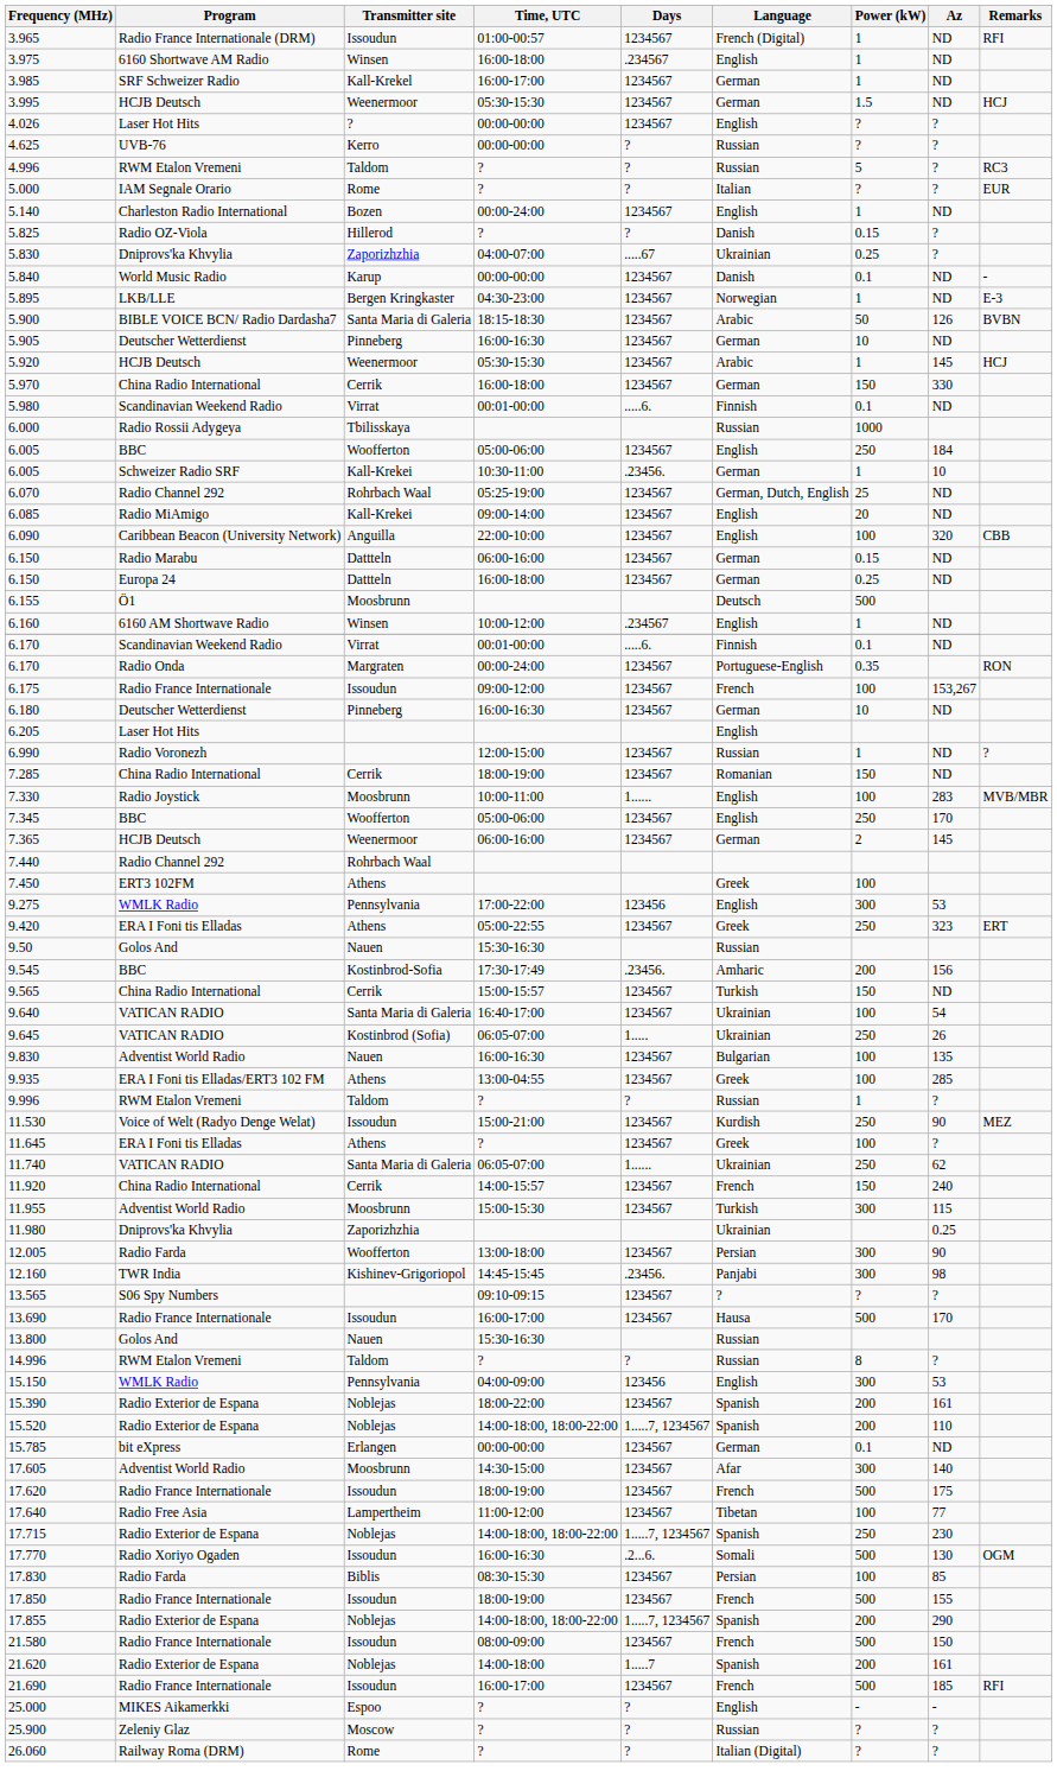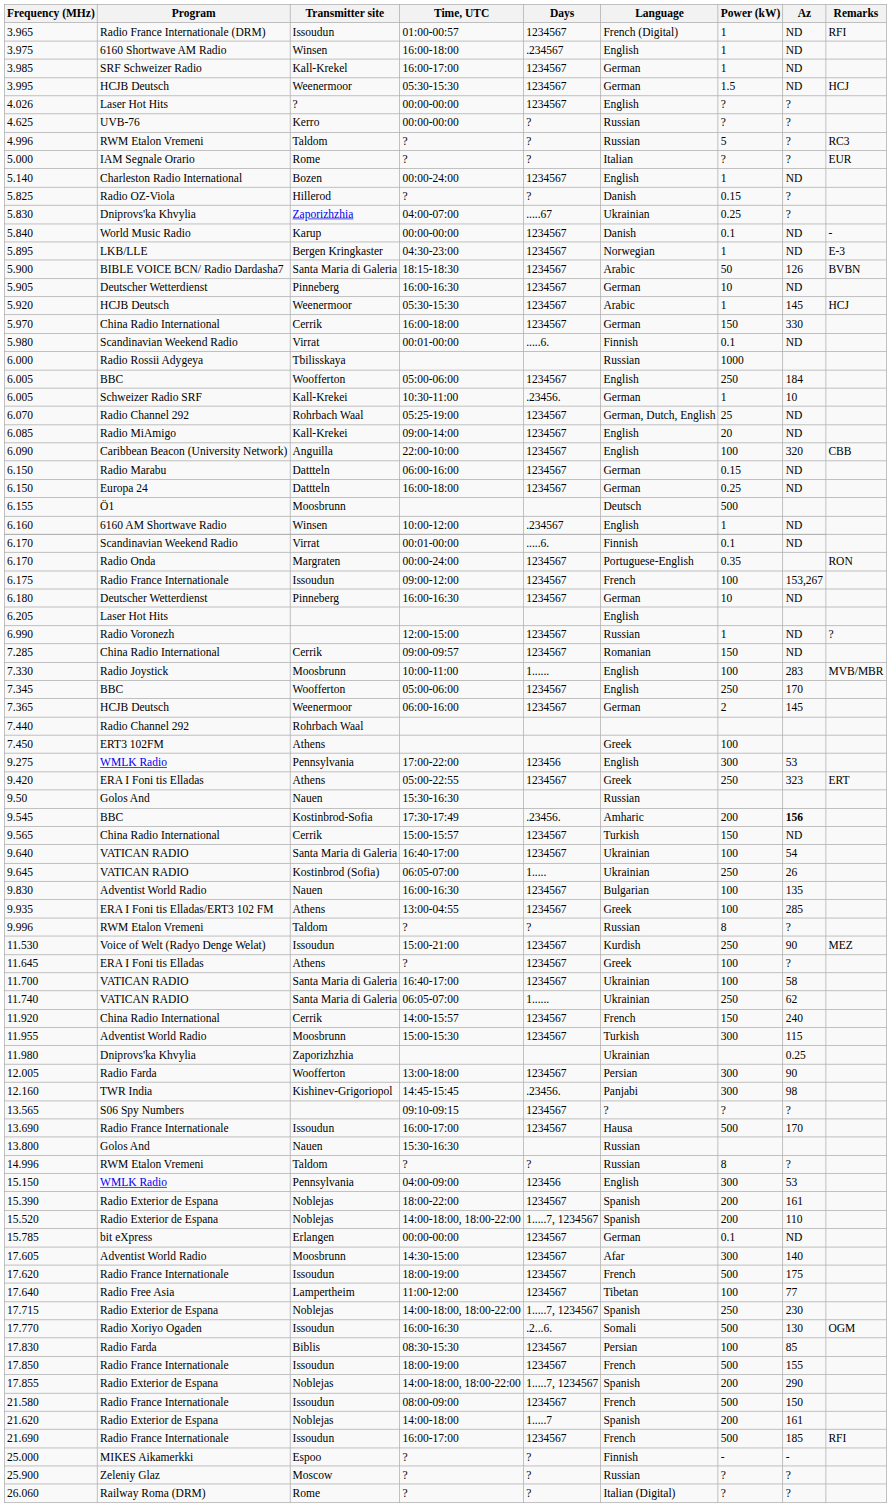7.285 | Time, UTC: 18:00-19:00 -> 09:00-09:57
9.545 | Az: normal -> bold
9.996 | Power (kW): 1 -> 8
+ row: 11.700 | VATICAN RADIO | Santa Maria di Galeria | 16:40-17:00 | 1234567 | Ukrainian | 100 | 58
25.000 | Language: English -> Finnish
